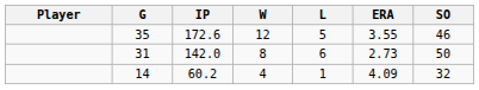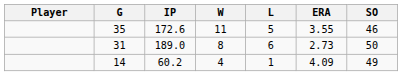35 | W: 12 -> 11
31 | IP: 142.0 -> 189.0
14 | SO: 32 -> 49
